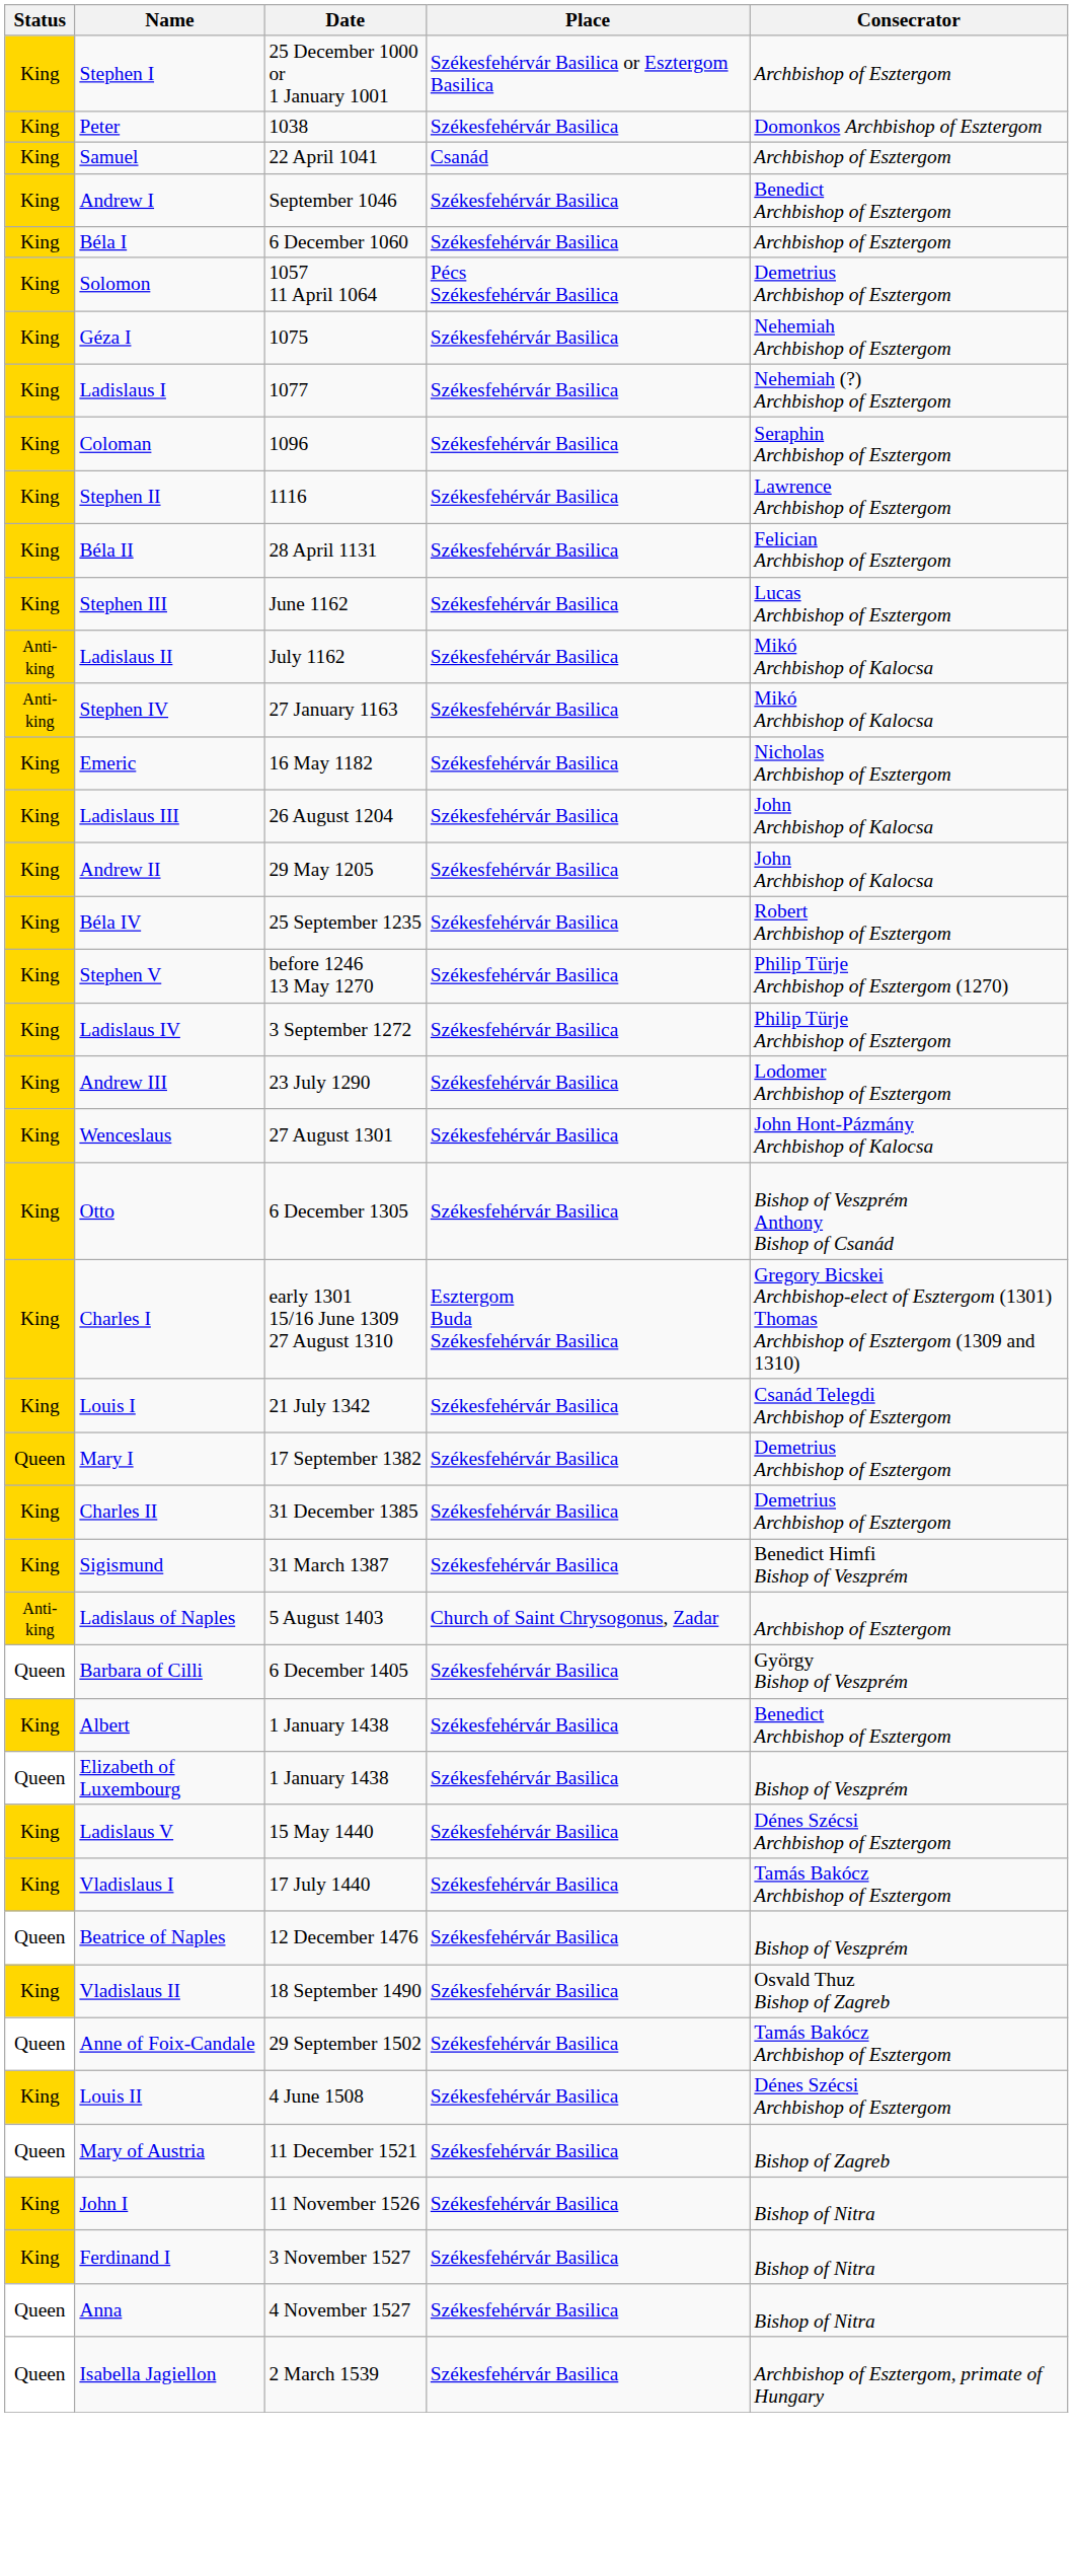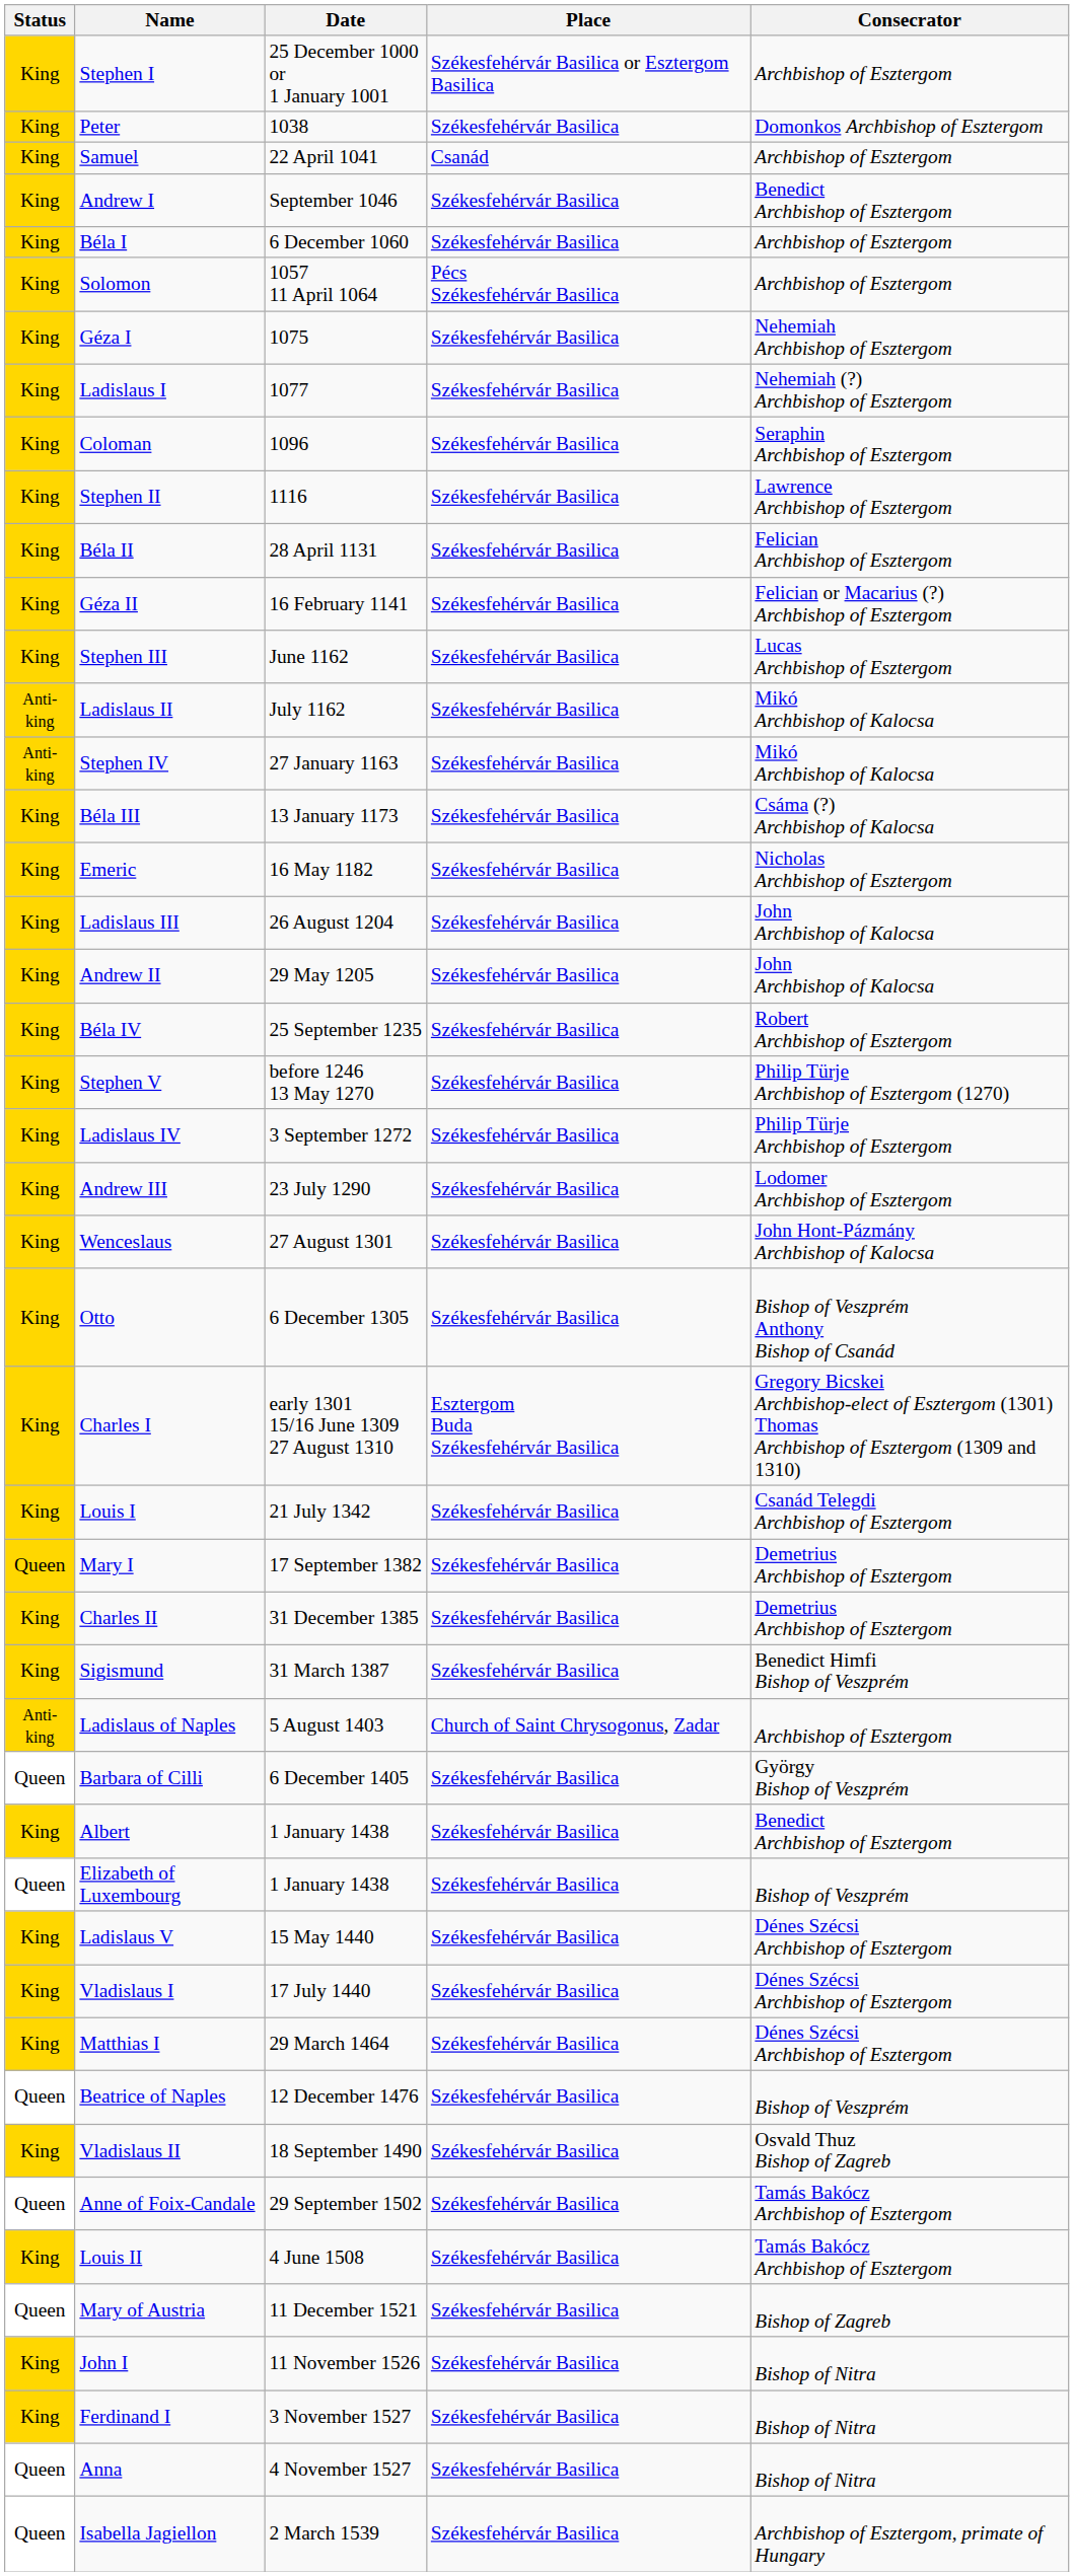Solomon | Consecrator: Demetrius Archbishop of Esztergom -> Archbishop of Esztergom
+ row: King | Géza II | 16 February 1141 | Székesfehérvár Basilica | Felician or Macarius (?) Archbishop of Esztergom
+ row: King | Béla III | 13 January 1173 | Székesfehérvár Basilica | Csáma (?) Archbishop of Kalocsa
Vladislaus I | Consecrator: Tamás Bakócz Archbishop of Esztergom -> Dénes Szécsi Archbishop of Esztergom
+ row: King | Matthias I | 29 March 1464 | Székesfehérvár Basilica | Dénes Szécsi Archbishop of Esztergom
Louis II | Consecrator: Dénes Szécsi Archbishop of Esztergom -> Tamás Bakócz Archbishop of Esztergom
